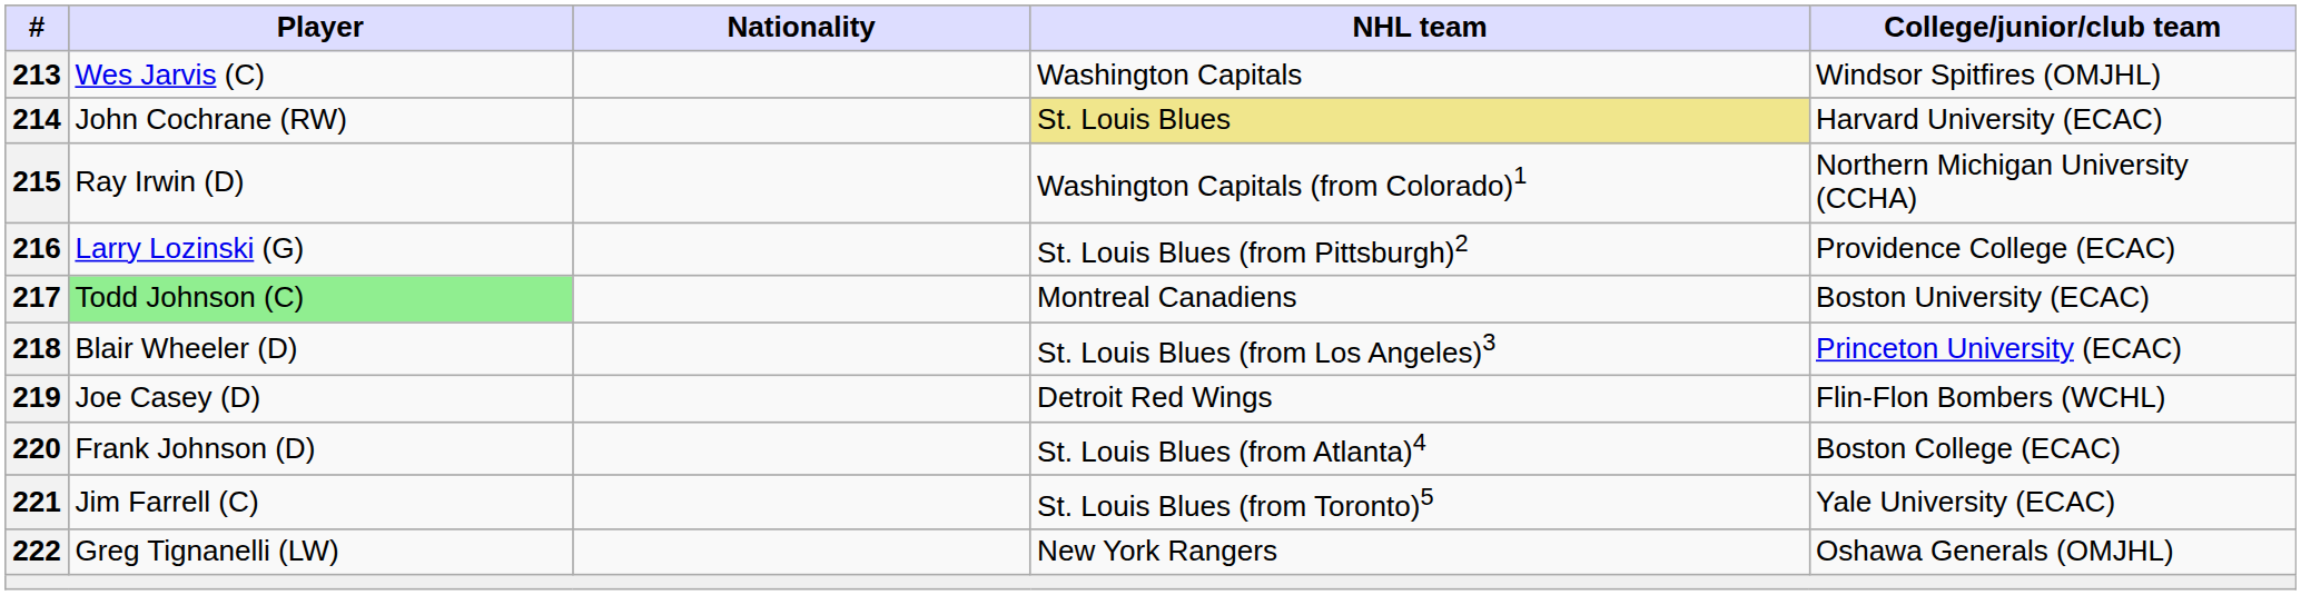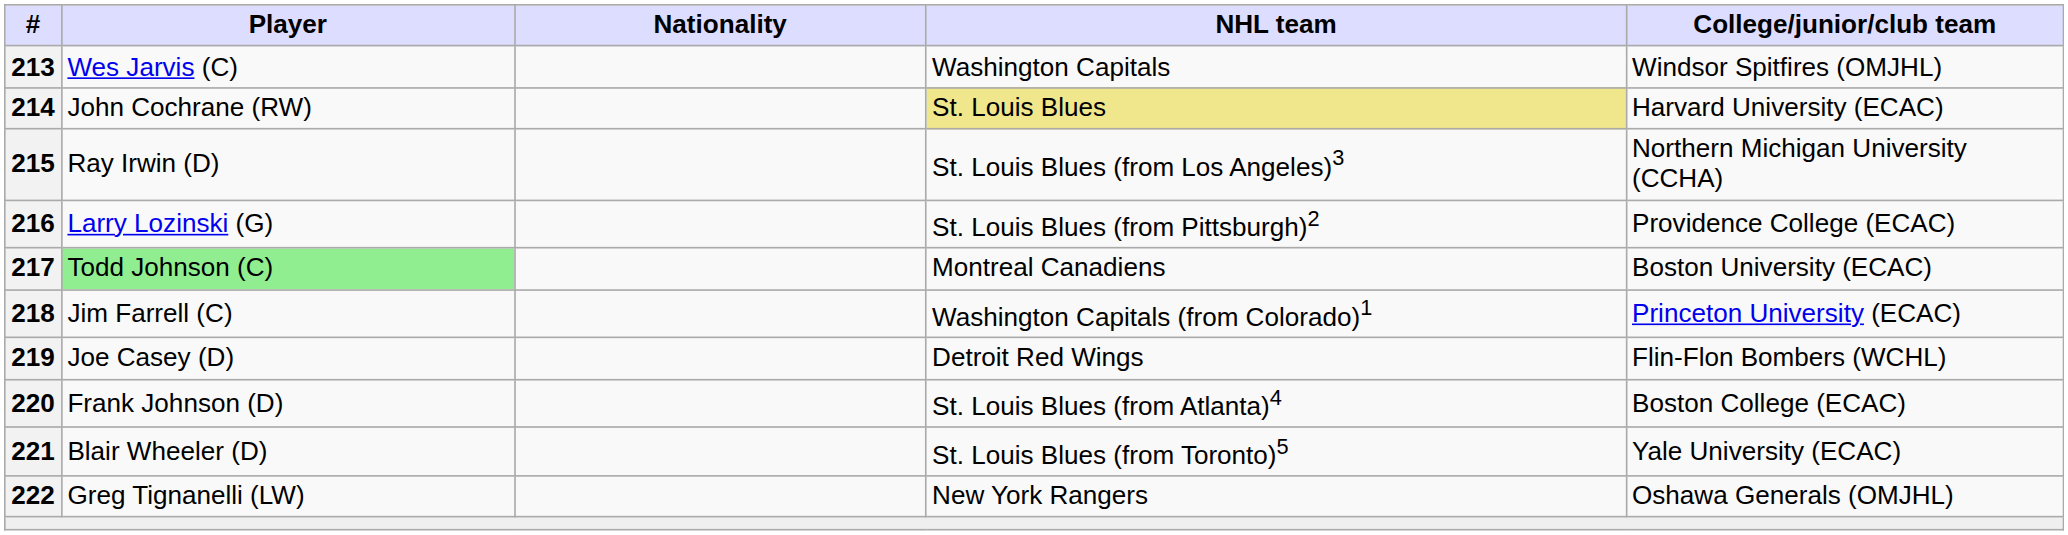215 | NHL team: Washington Capitals (from Colorado)1 -> St. Louis Blues (from Los Angeles)3
218 | Player: Blair Wheeler (D) -> Jim Farrell (C)
218 | NHL team: St. Louis Blues (from Los Angeles)3 -> Washington Capitals (from Colorado)1
221 | Player: Jim Farrell (C) -> Blair Wheeler (D)
